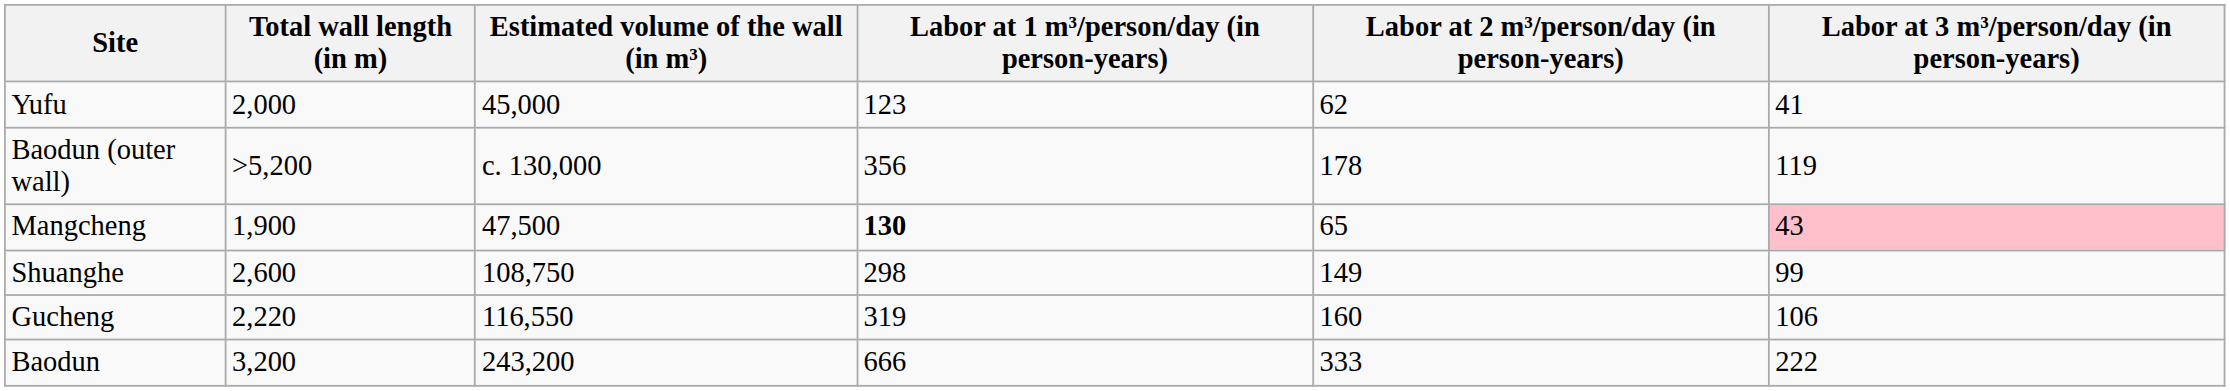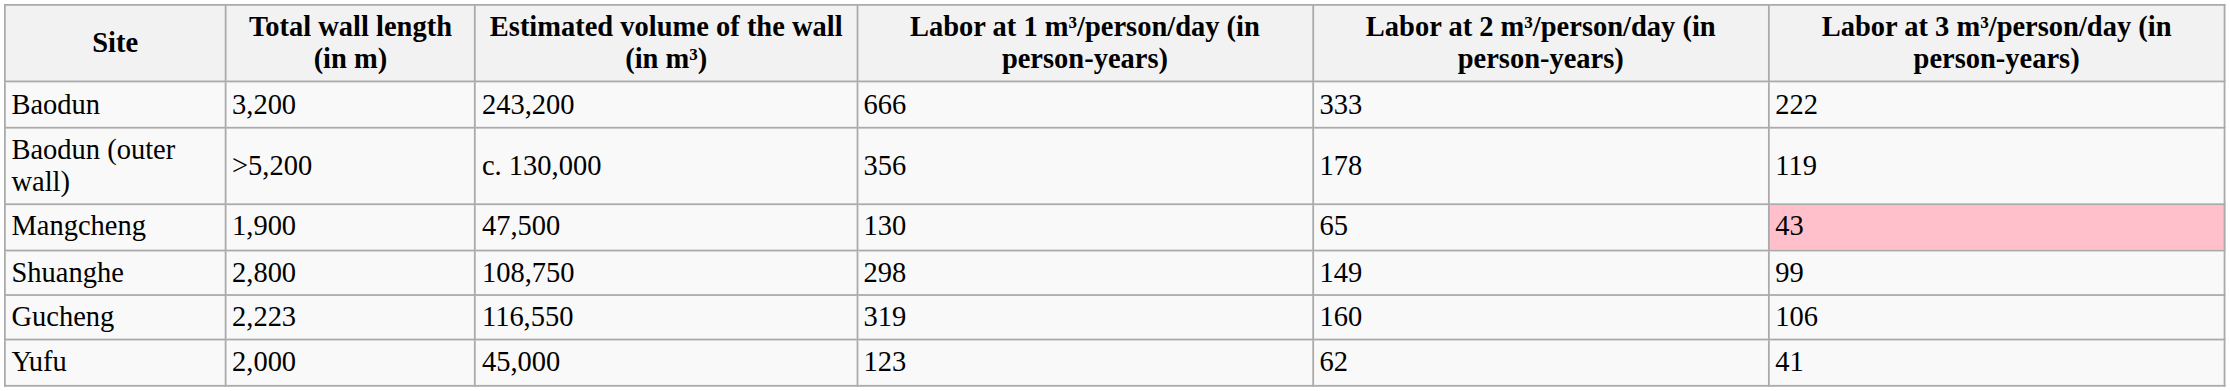rows swapped: Baodun <-> Yufu
Mangcheng | Labor at 1 m³/person/day (in person-years): bold -> normal
Shuanghe | Total wall length (in m): 2,600 -> 2,800
Gucheng | Total wall length (in m): 2,220 -> 2,223
